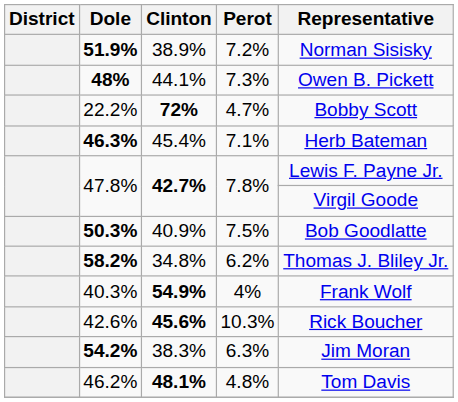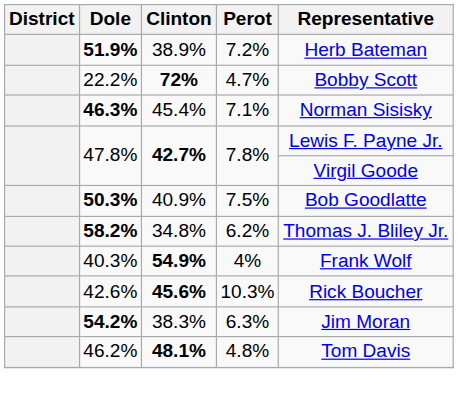51.9% | Representative: Norman Sisisky -> Herb Bateman
- row: 48% | 44.1% | 7.3% | Owen B. Pickett
46.3% | Representative: Herb Bateman -> Norman Sisisky
